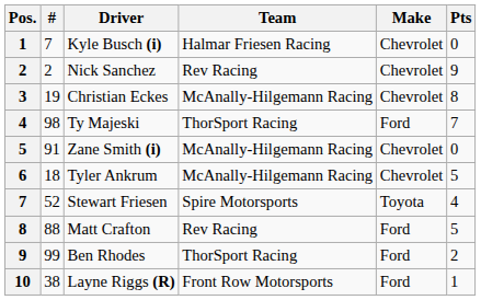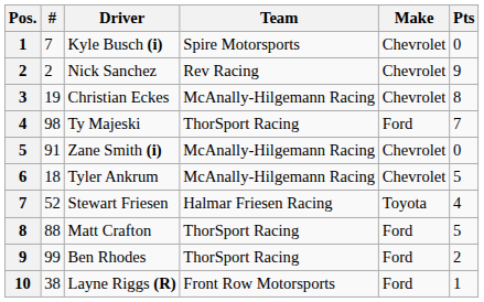Kyle Busch (i) | Team: Halmar Friesen Racing -> Spire Motorsports
Stewart Friesen | Team: Spire Motorsports -> Halmar Friesen Racing
Matt Crafton | Team: Rev Racing -> ThorSport Racing
